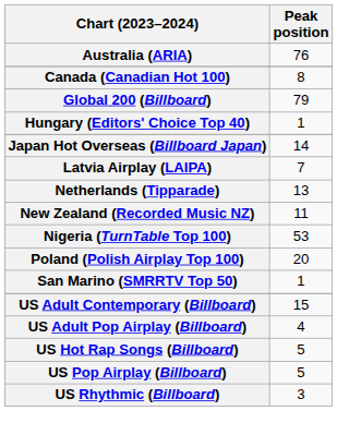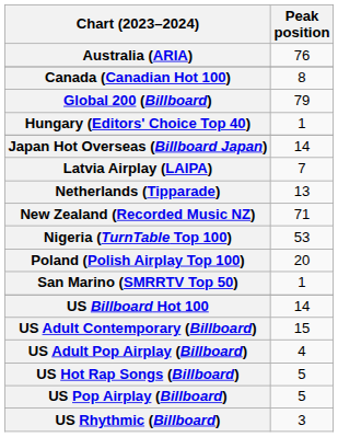New Zealand (Recorded Music NZ) | Peak position: 11 -> 71
+ row: US Billboard Hot 100 | 14
